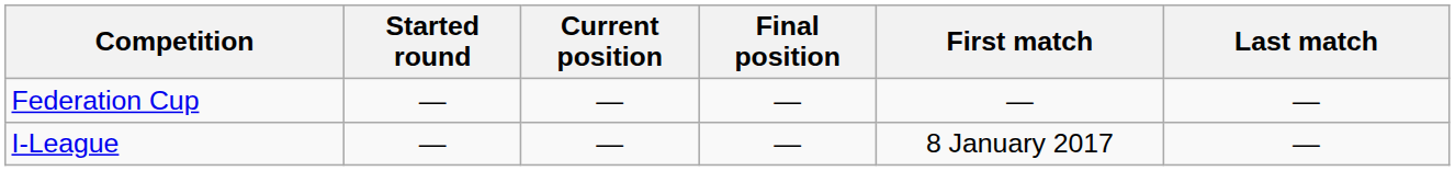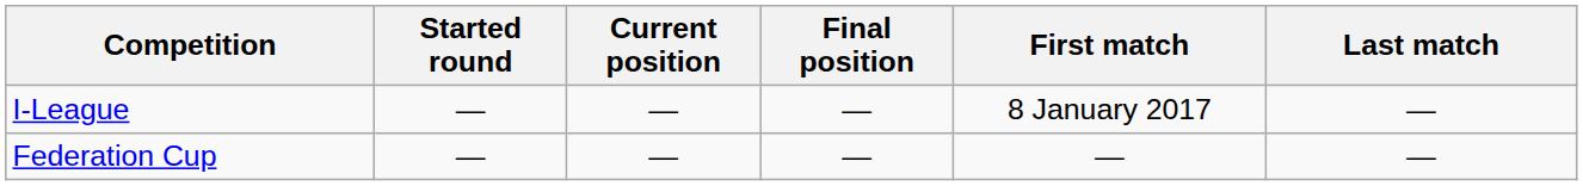rows swapped: I-League <-> Federation Cup
